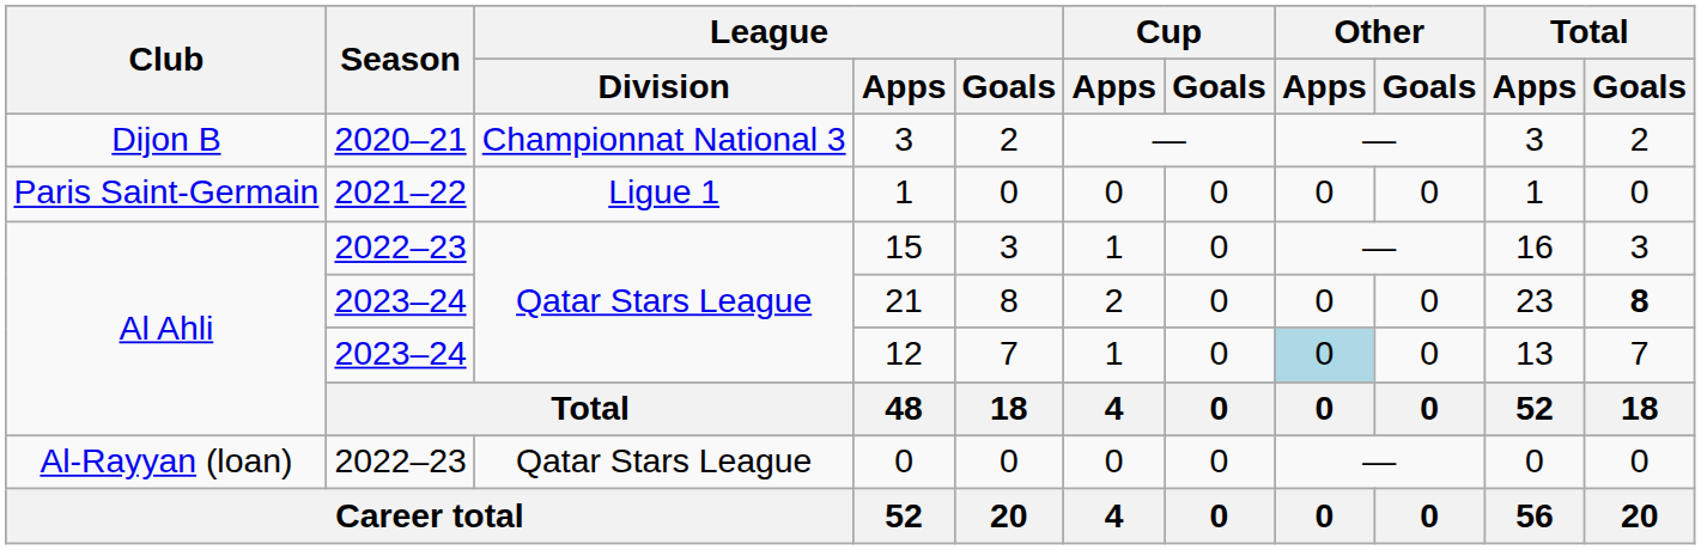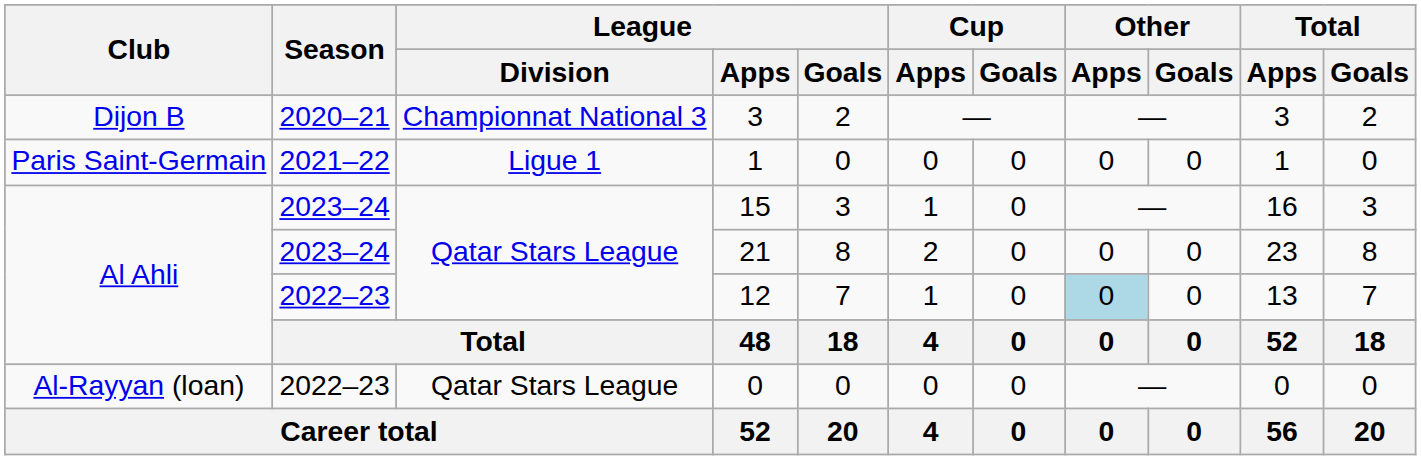15 | Season: 2022–23 -> 2023–24
21 | Total / Goals: bold -> normal
12 | Season: 2023–24 -> 2022–23
